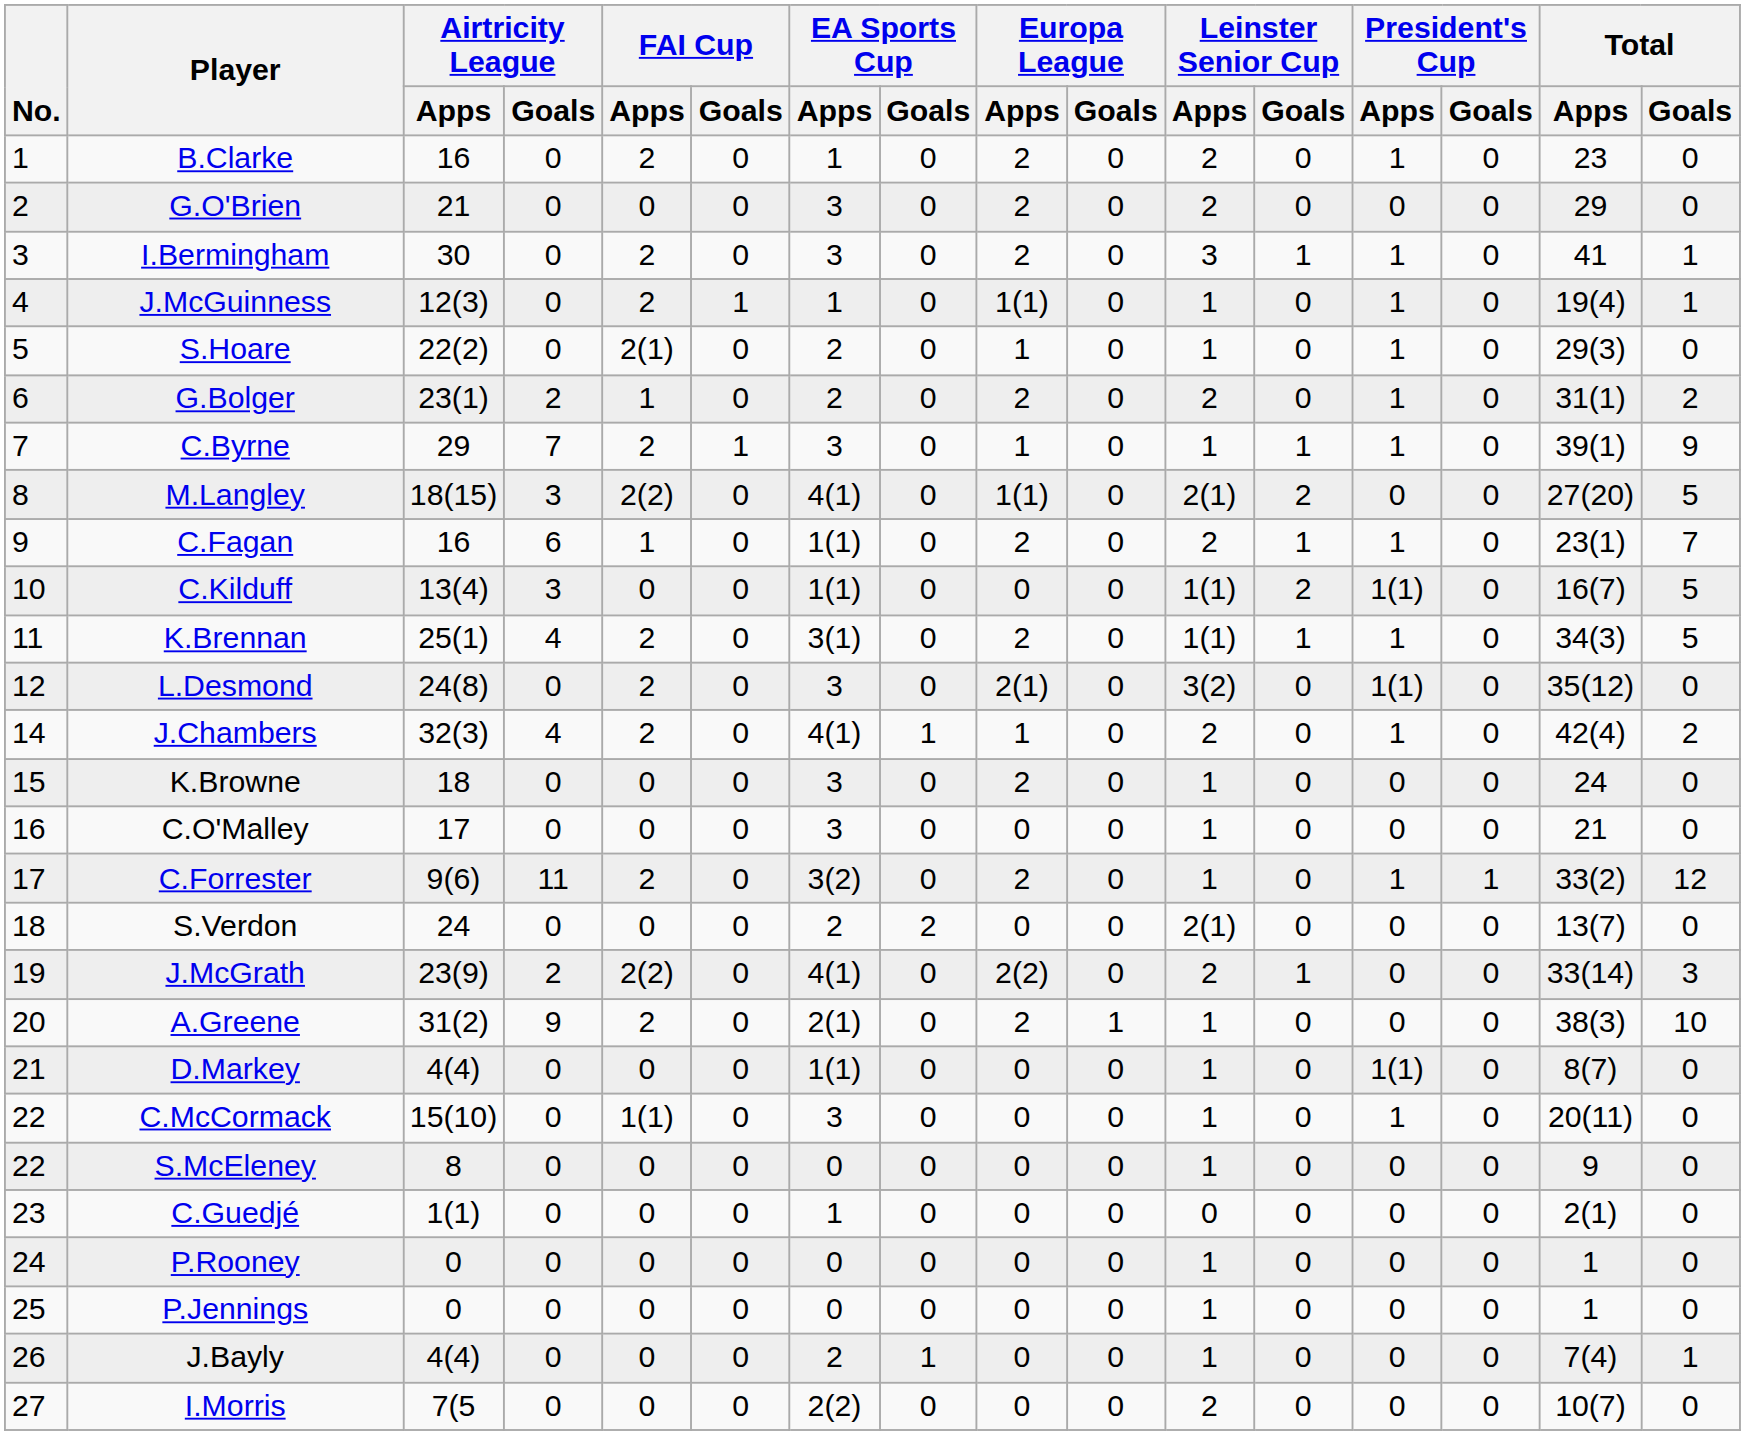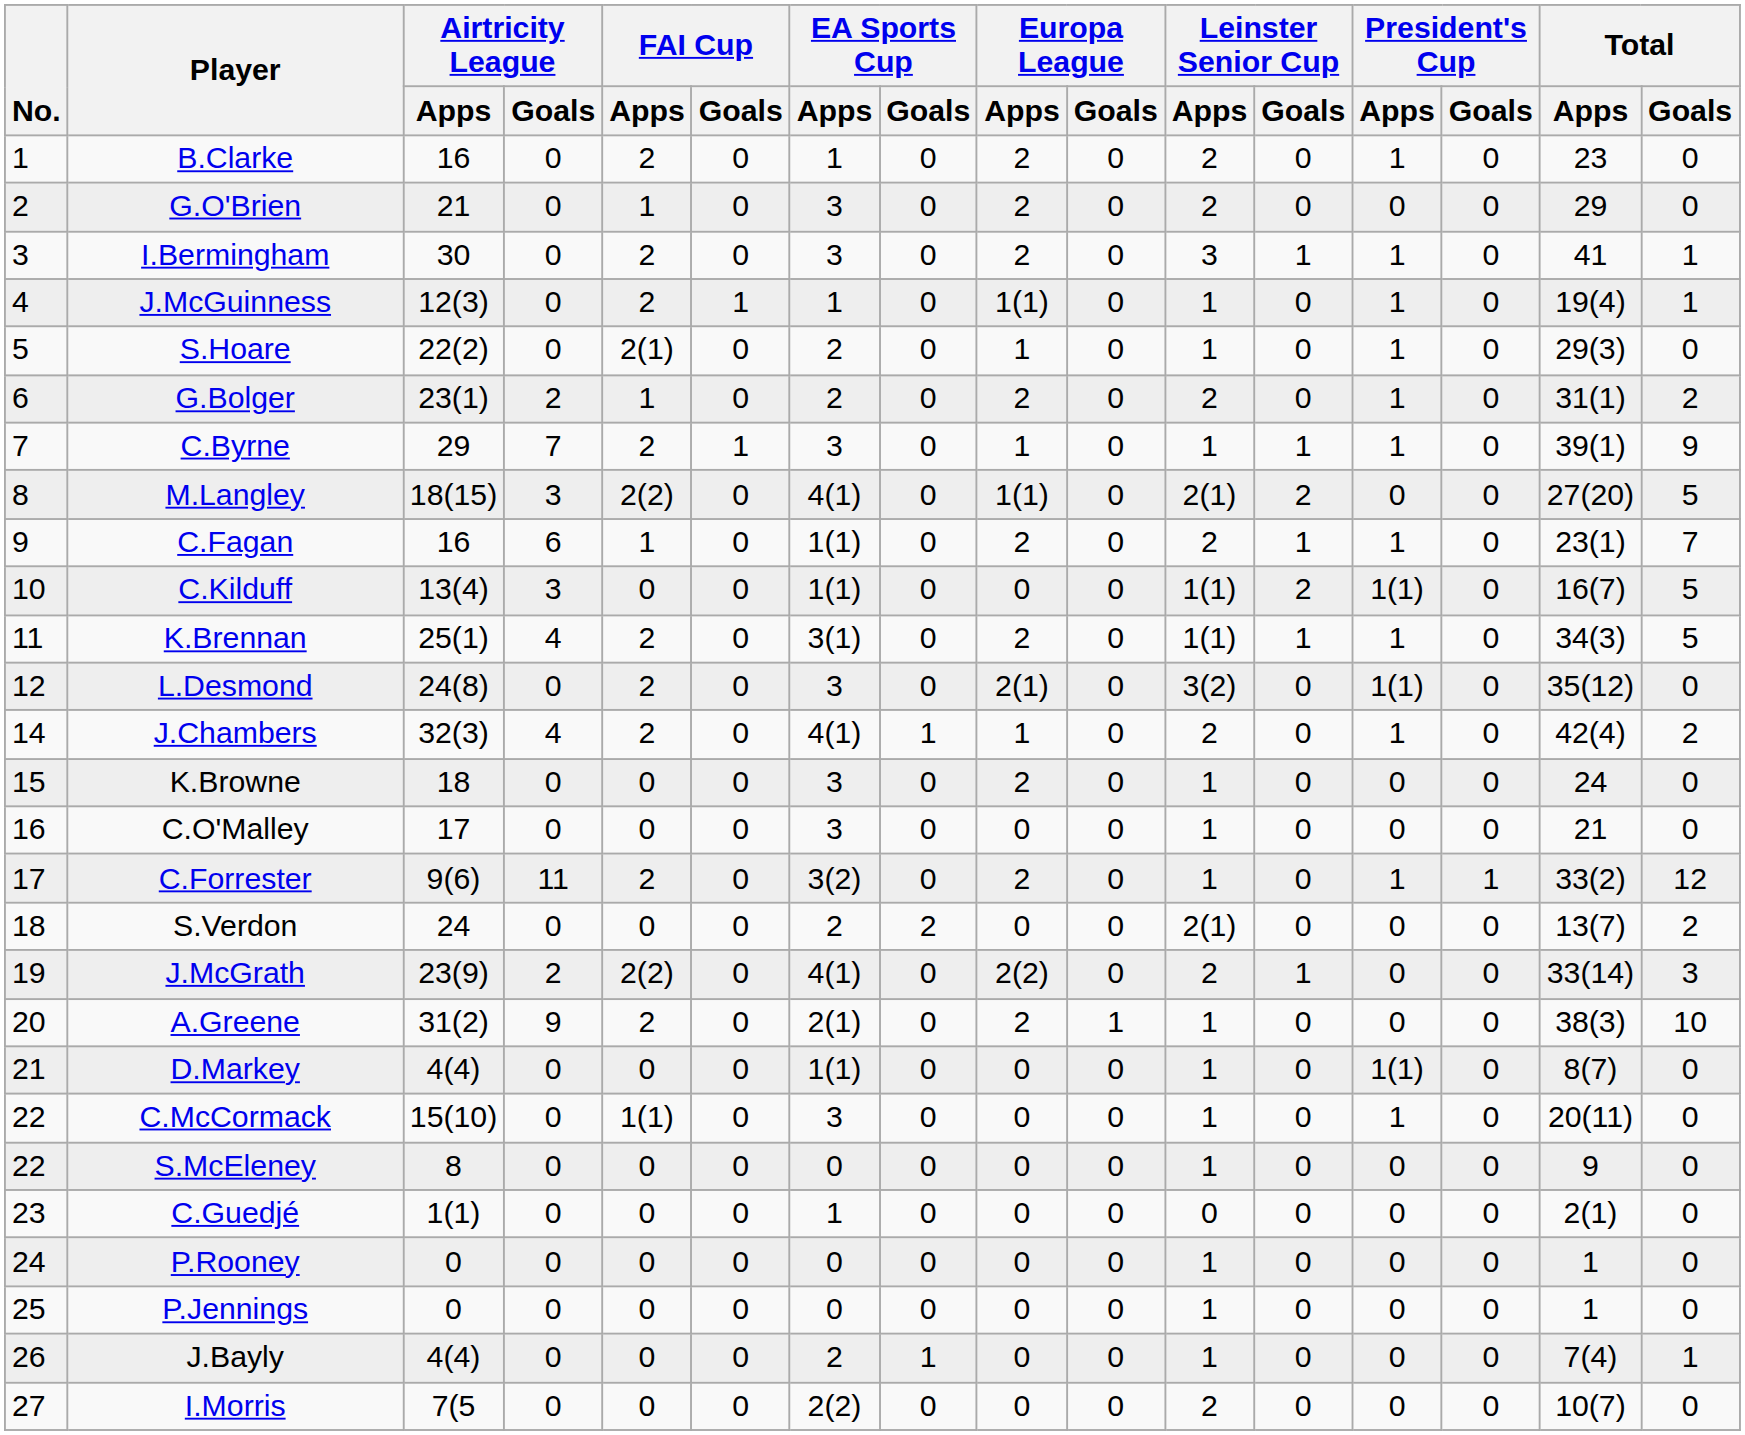G.O'Brien | FAI Cup / Apps: 0 -> 1
S.Verdon | Total / Goals: 0 -> 2
